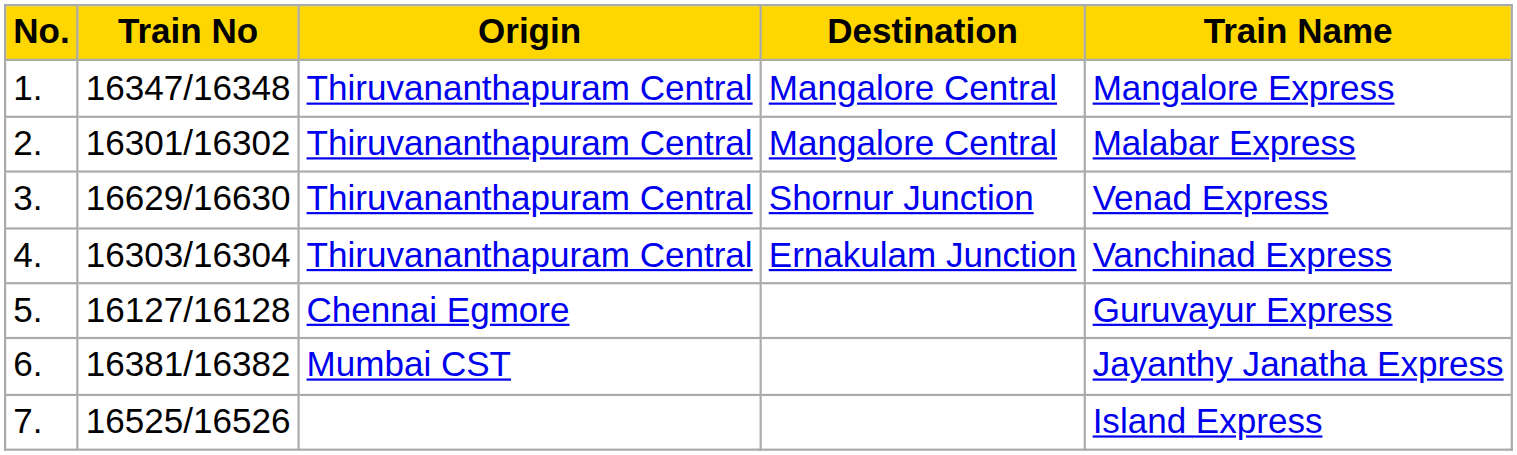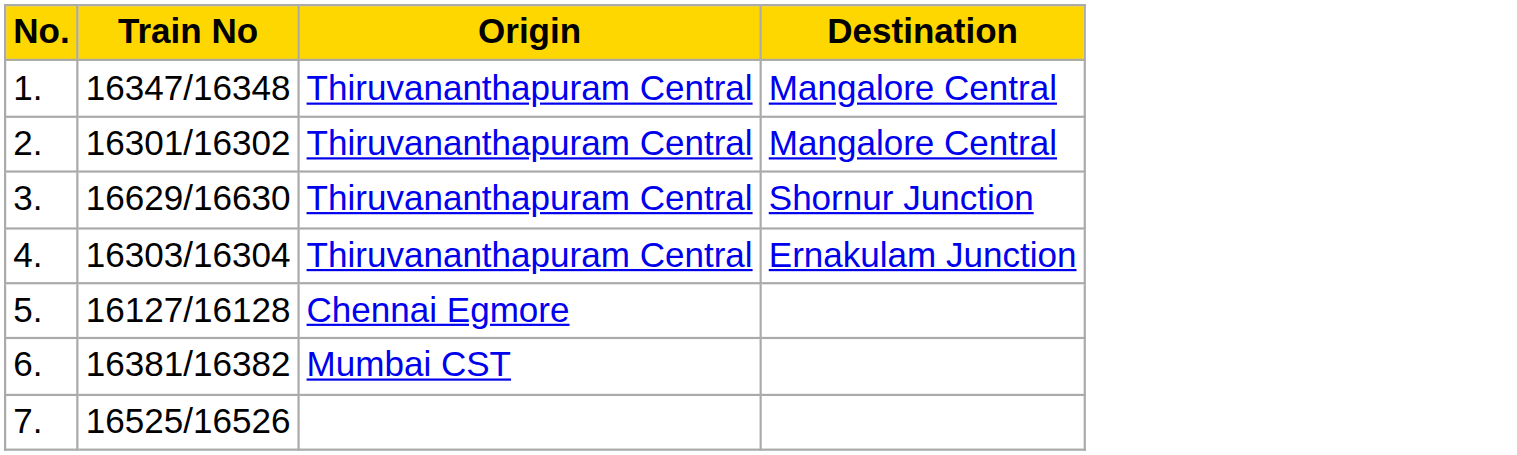- column: Train Name | Mangalore Express | Malabar Express | Venad Express | Vanchinad Express | Guruvayur Express | Jayanthy Janatha Express | Island Express
